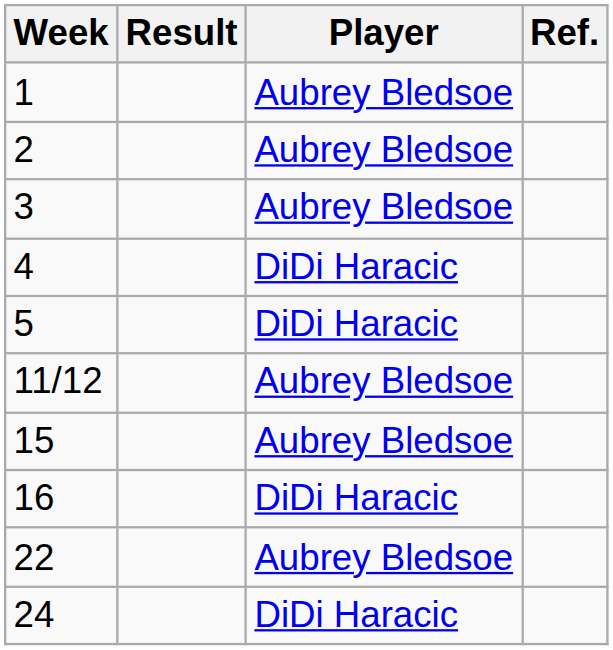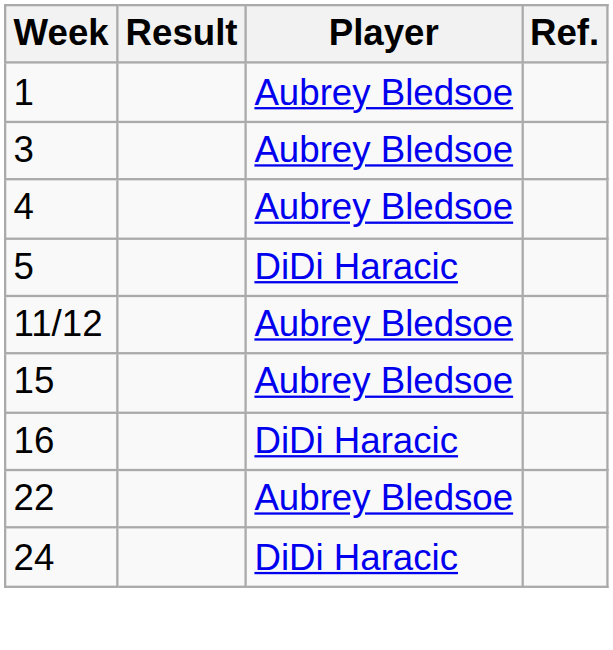- row: 2 | Aubrey Bledsoe
4 | Player: DiDi Haracic -> Aubrey Bledsoe
